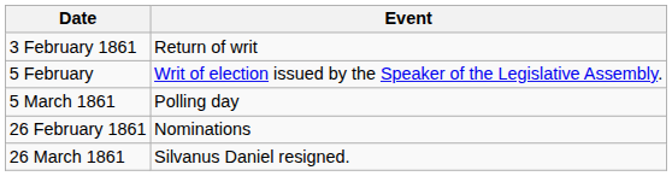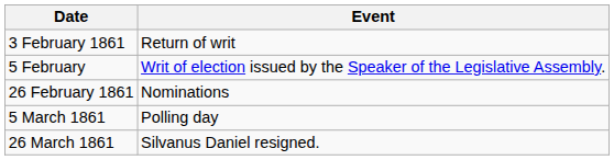rows swapped: 26 February 1861 <-> 5 March 1861
